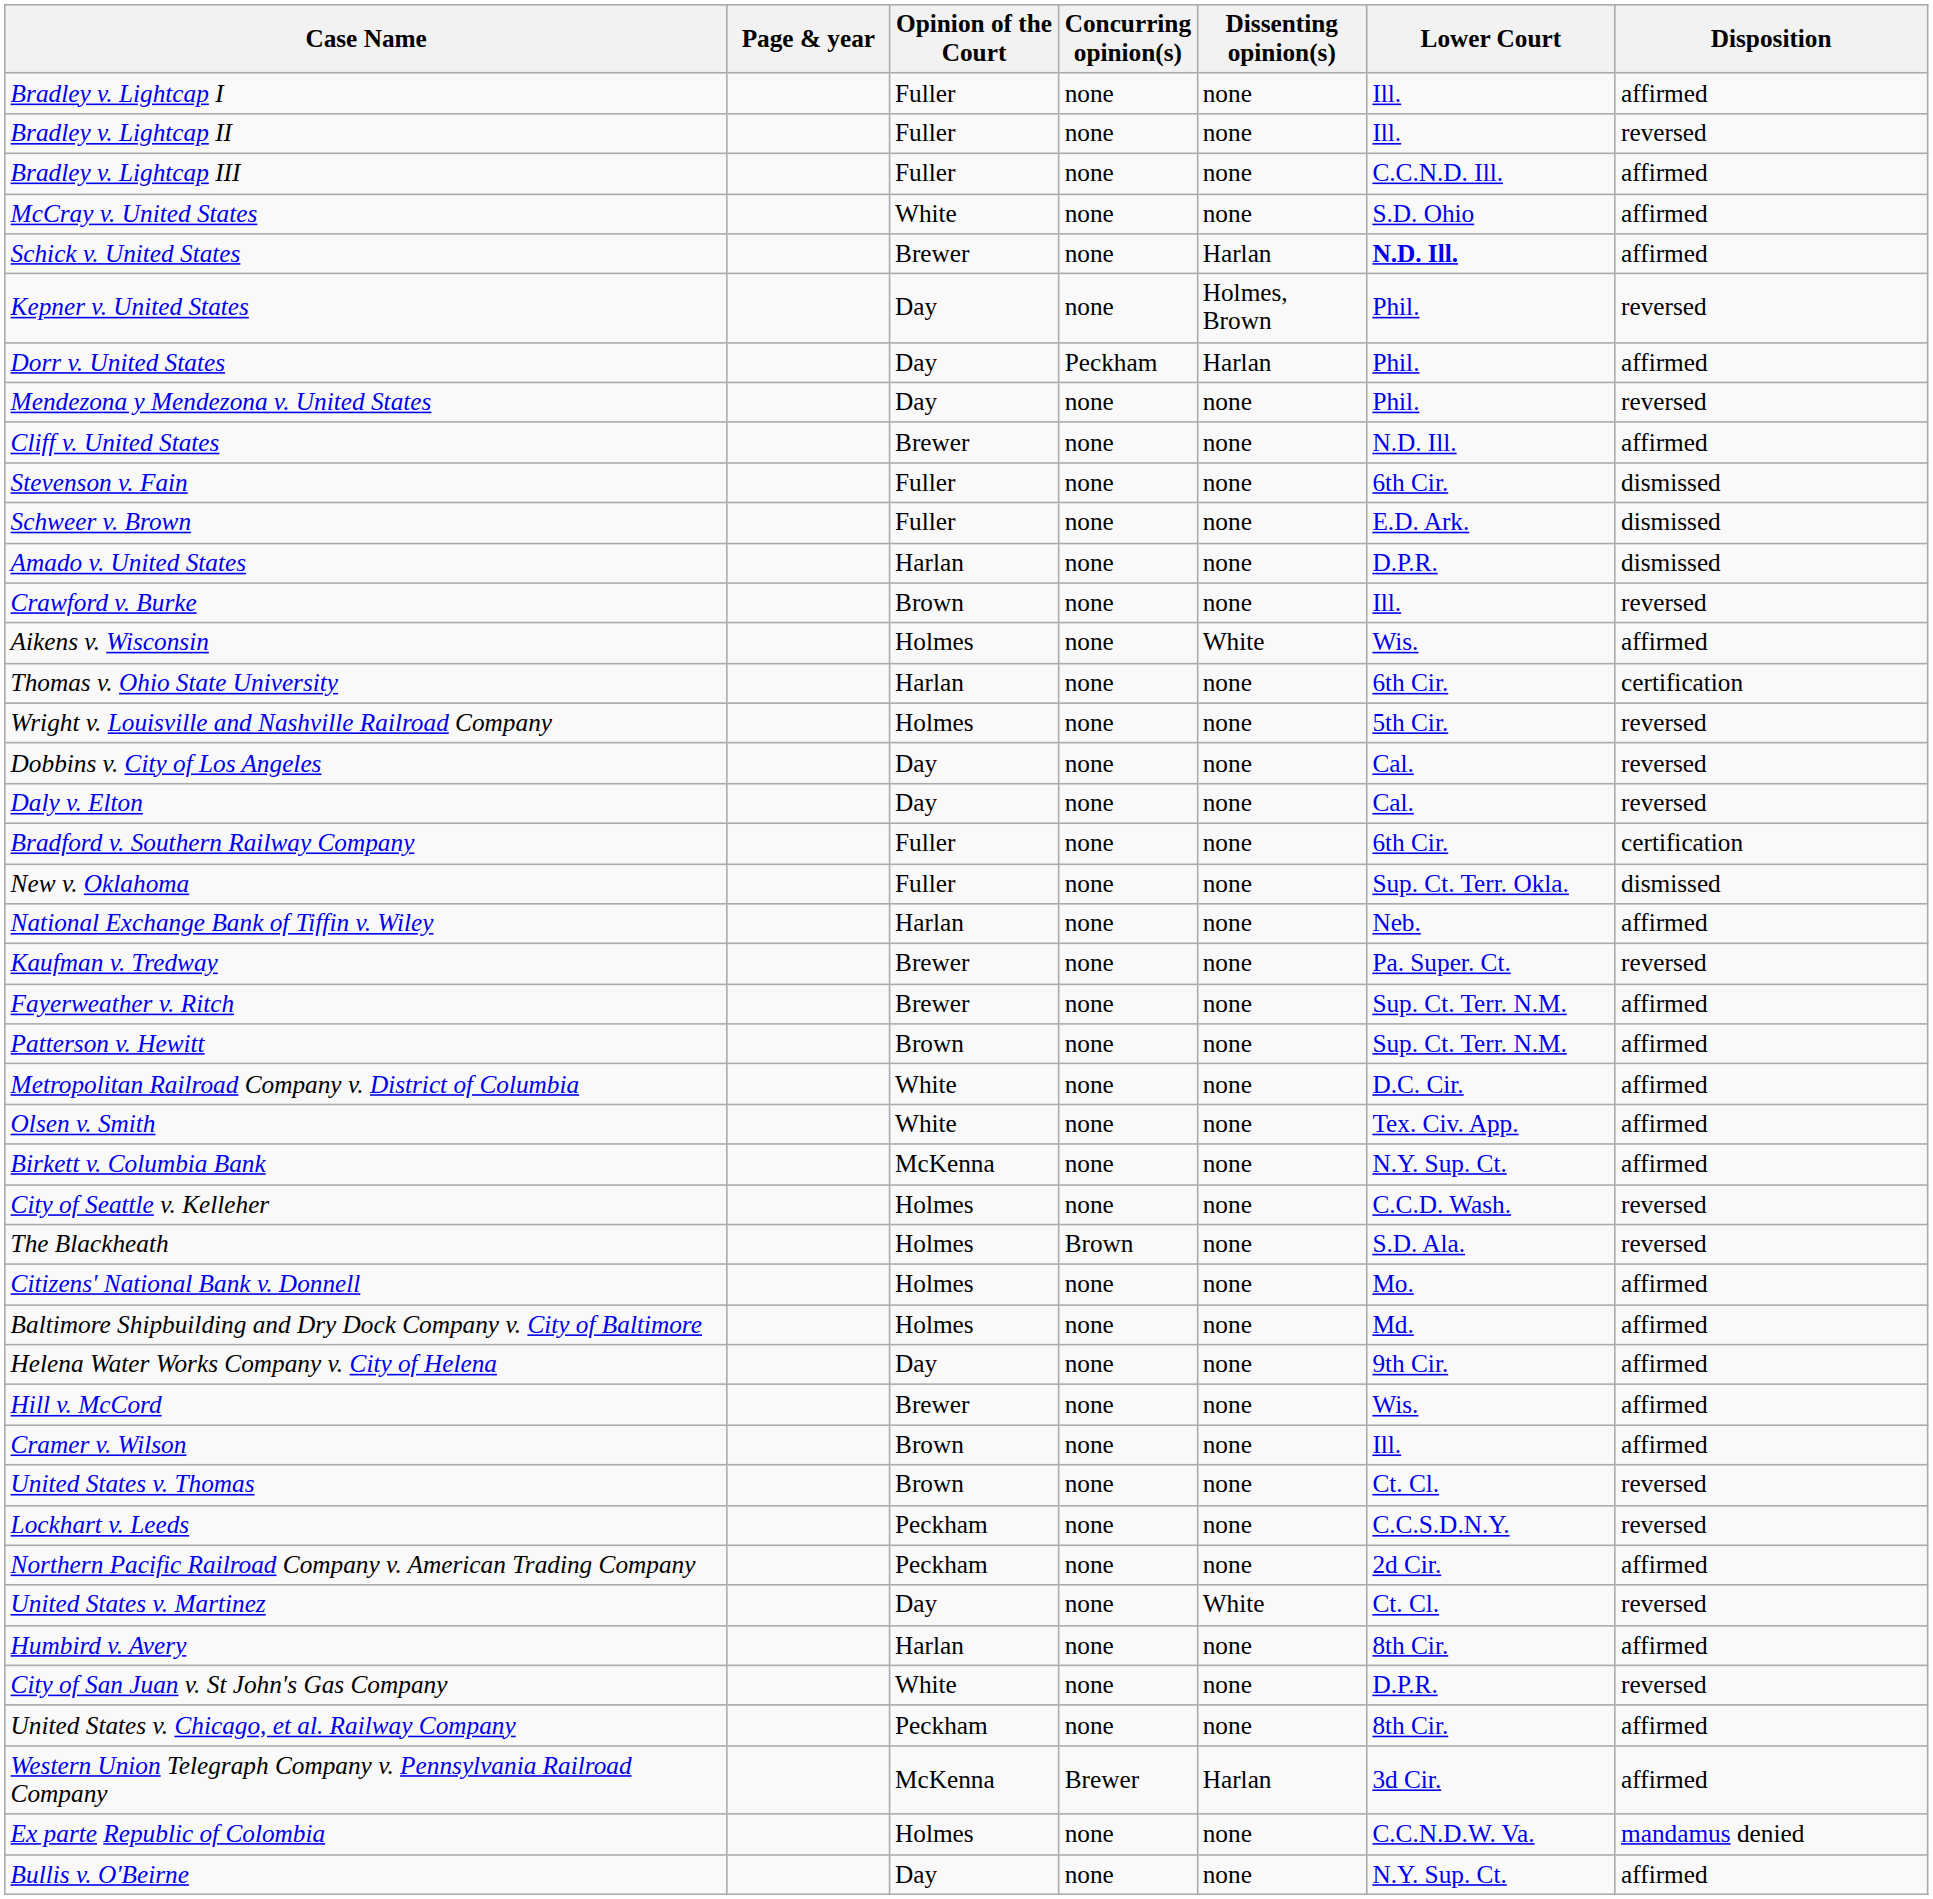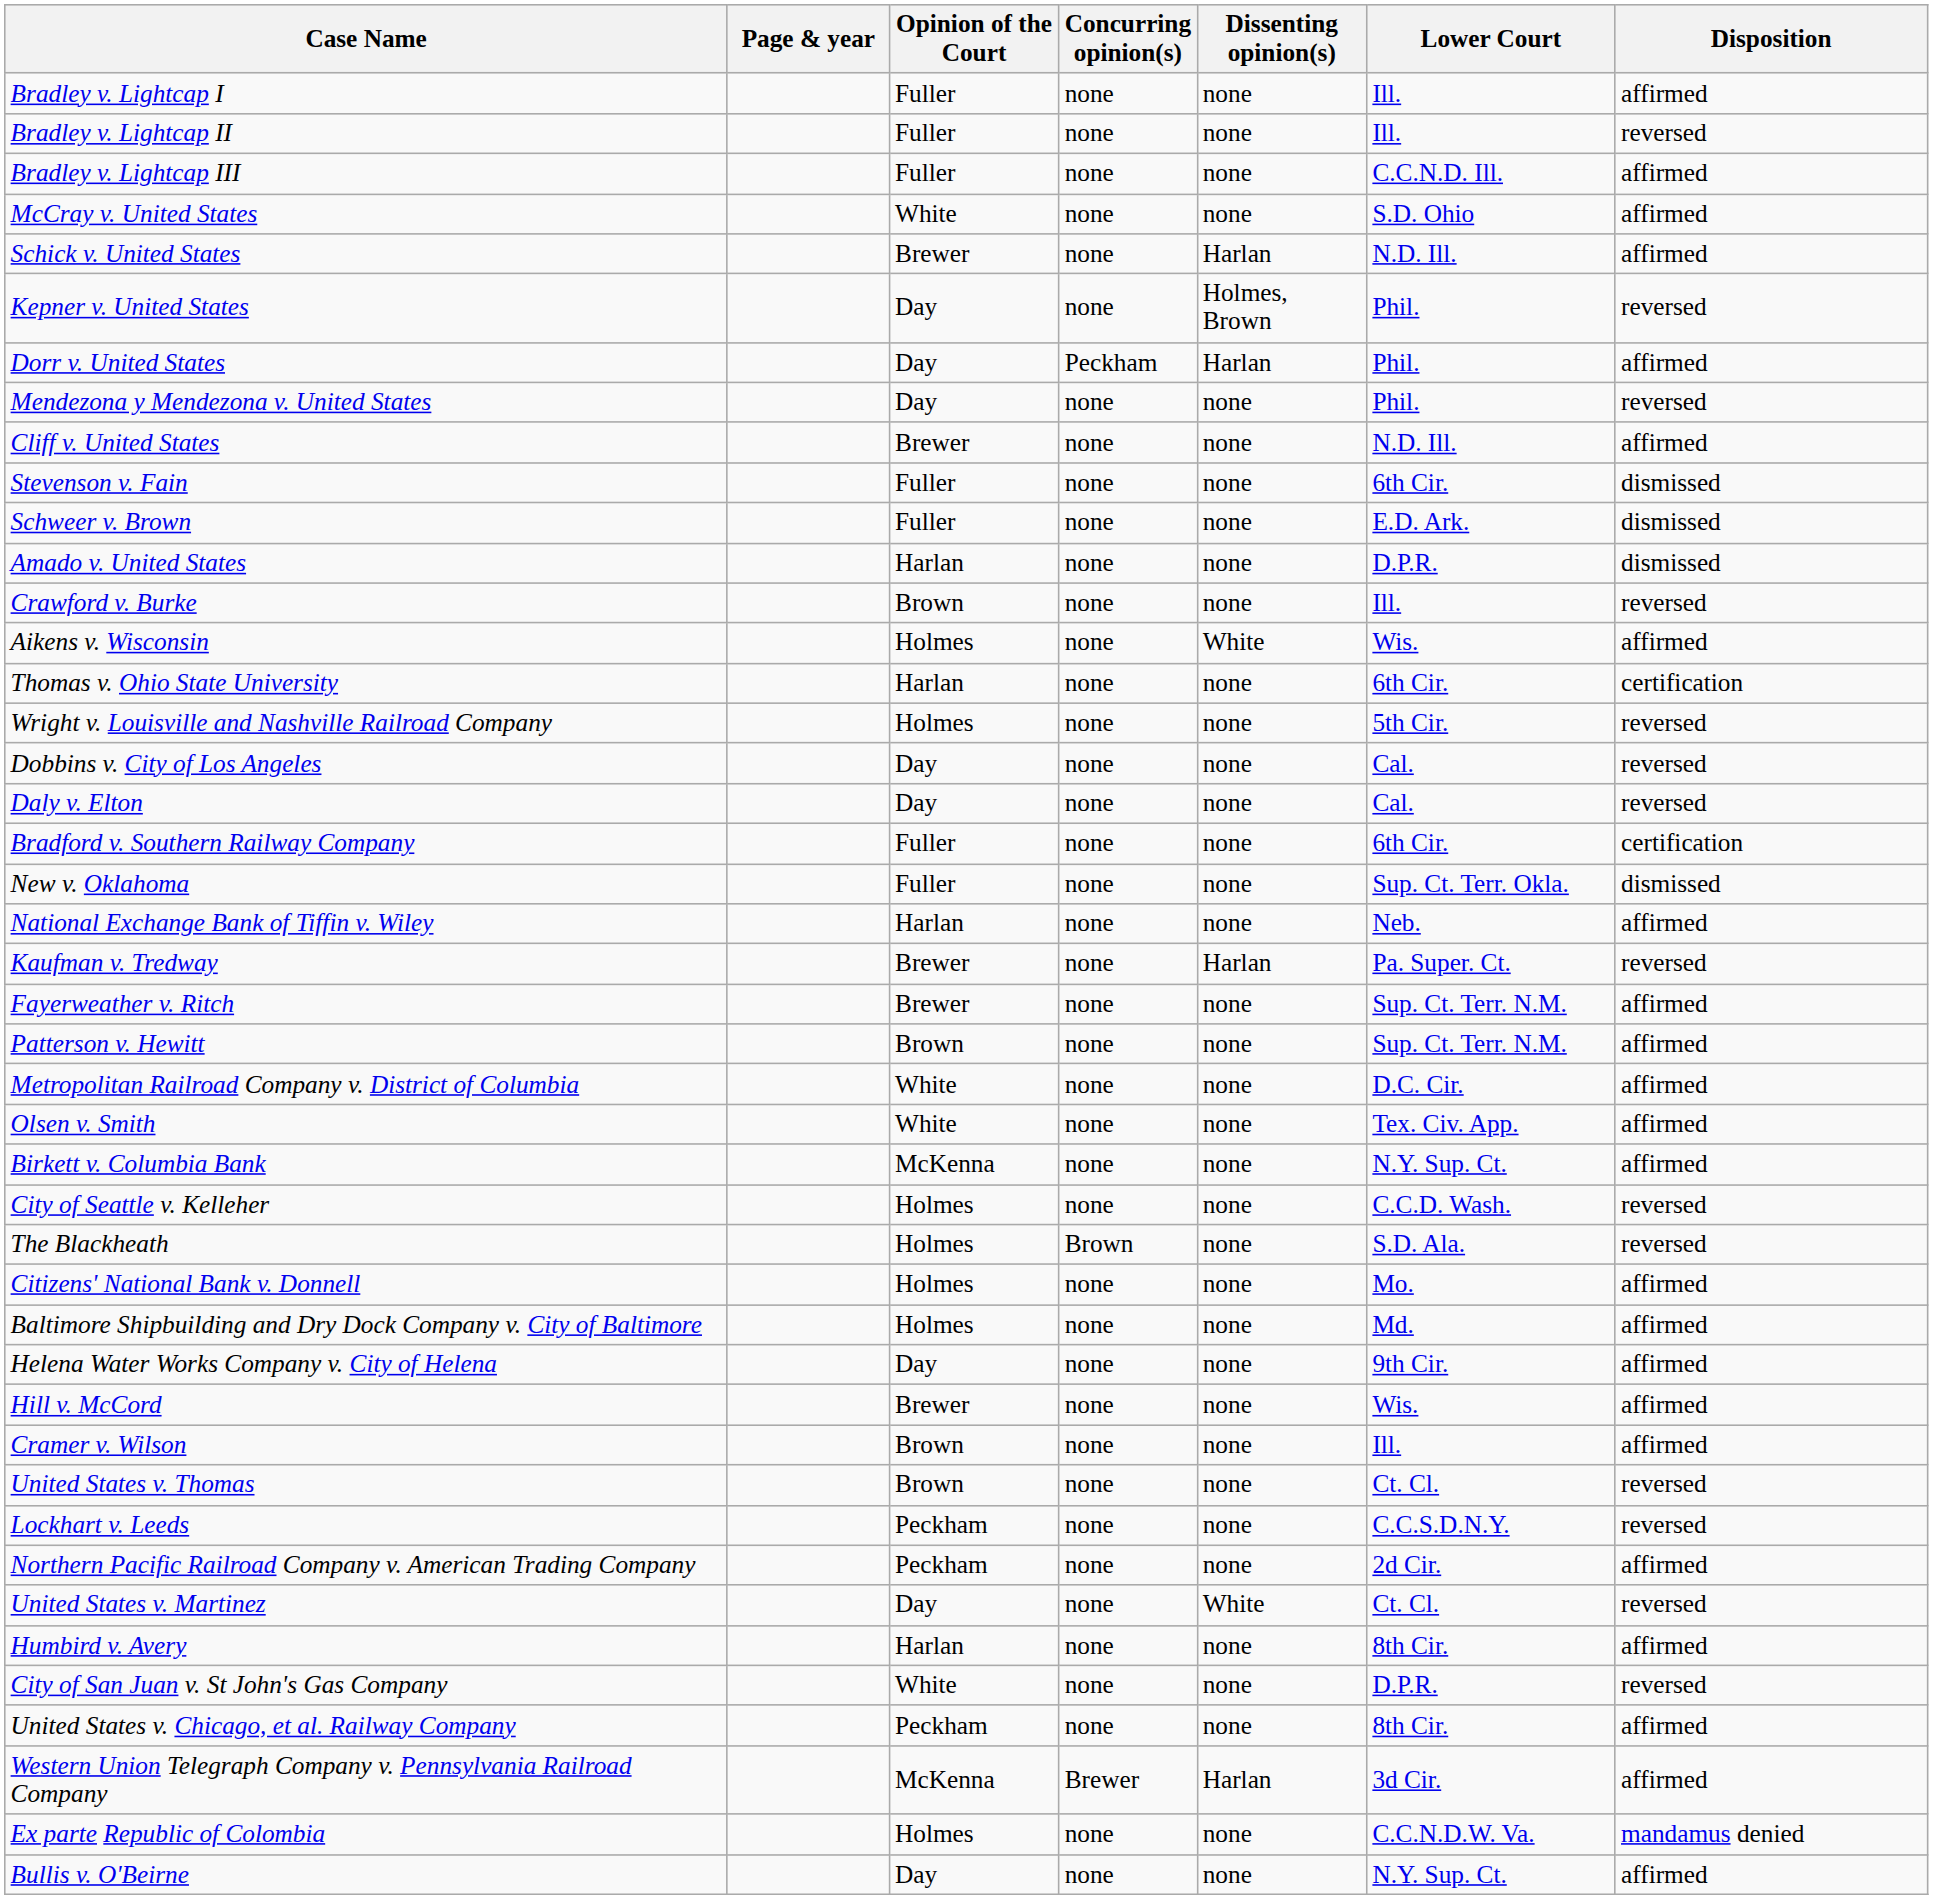Schick v. United States | Lower Court: bold -> normal
Kaufman v. Tredway | Dissenting opinion(s): none -> Harlan
